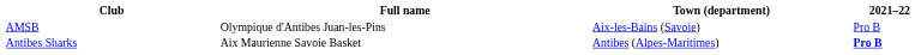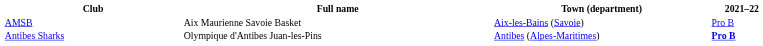AMSB | Full name: Olympique d'Antibes Juan-les-Pins -> Aix Maurienne Savoie Basket
Antibes Sharks | Full name: Aix Maurienne Savoie Basket -> Olympique d'Antibes Juan-les-Pins
